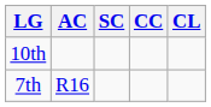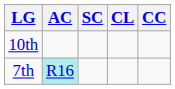columns swapped: CL <-> CC
7th | AC: no background -> paleturquoise background
